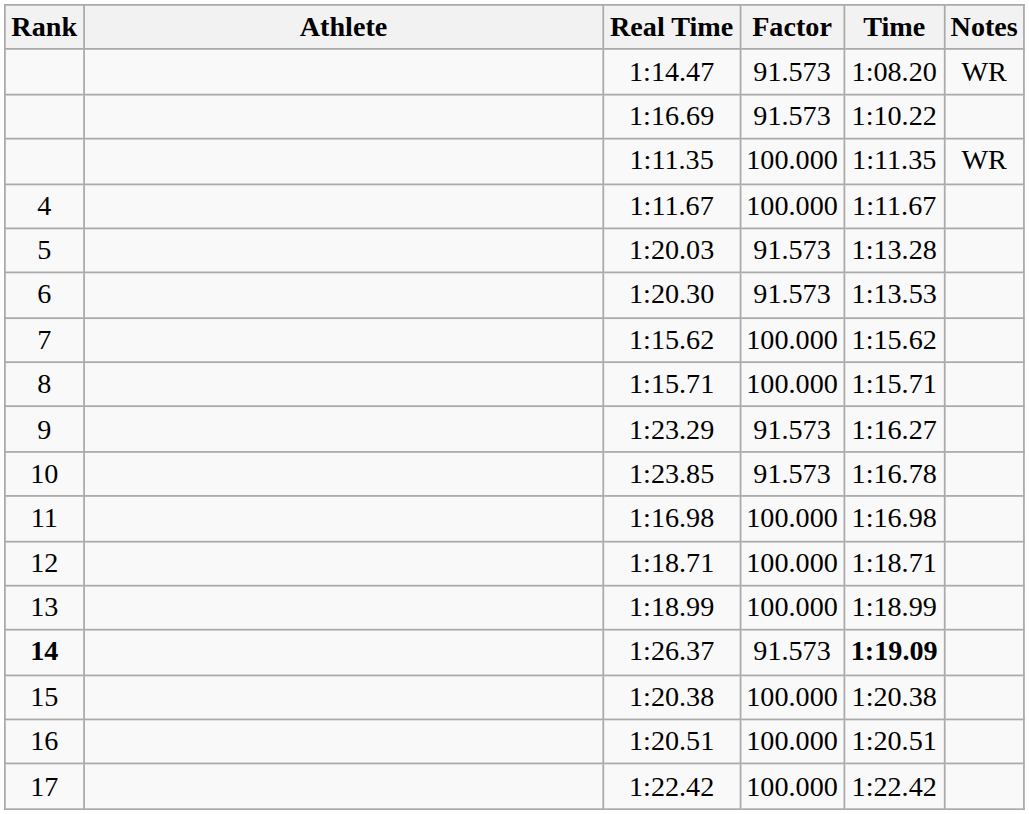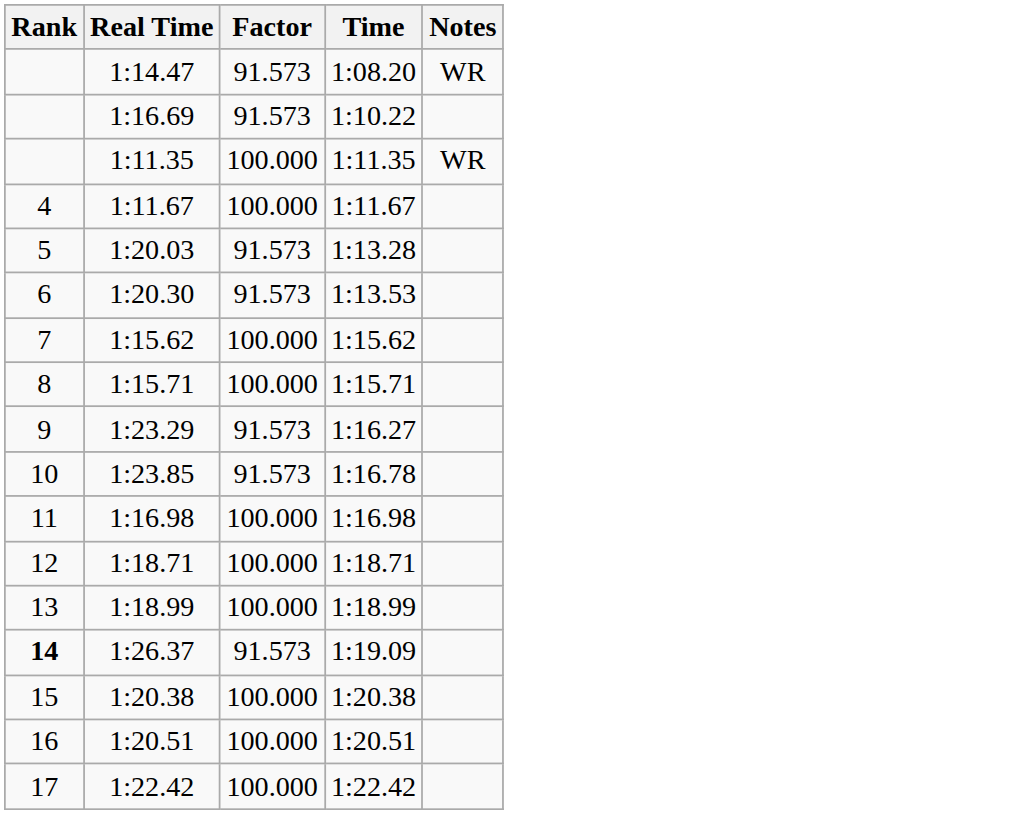- column: Athlete
1:26.37 | Time: bold -> normal
